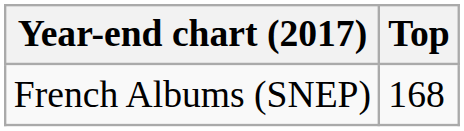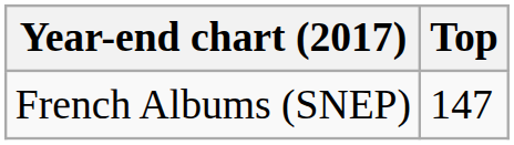French Albums (SNEP) | Top: 168 -> 147
